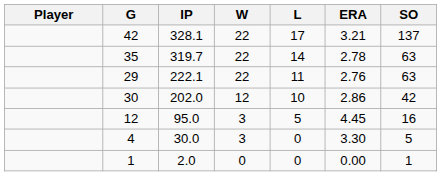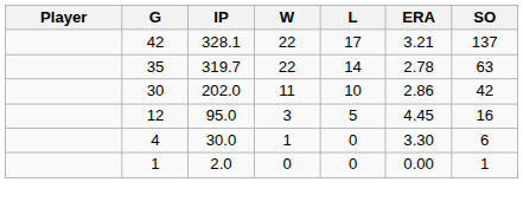- row: 29 | 222.1 | 22 | 11 | 2.76 | 63
30 | W: 12 -> 11
4 | W: 3 -> 1
4 | SO: 5 -> 6
